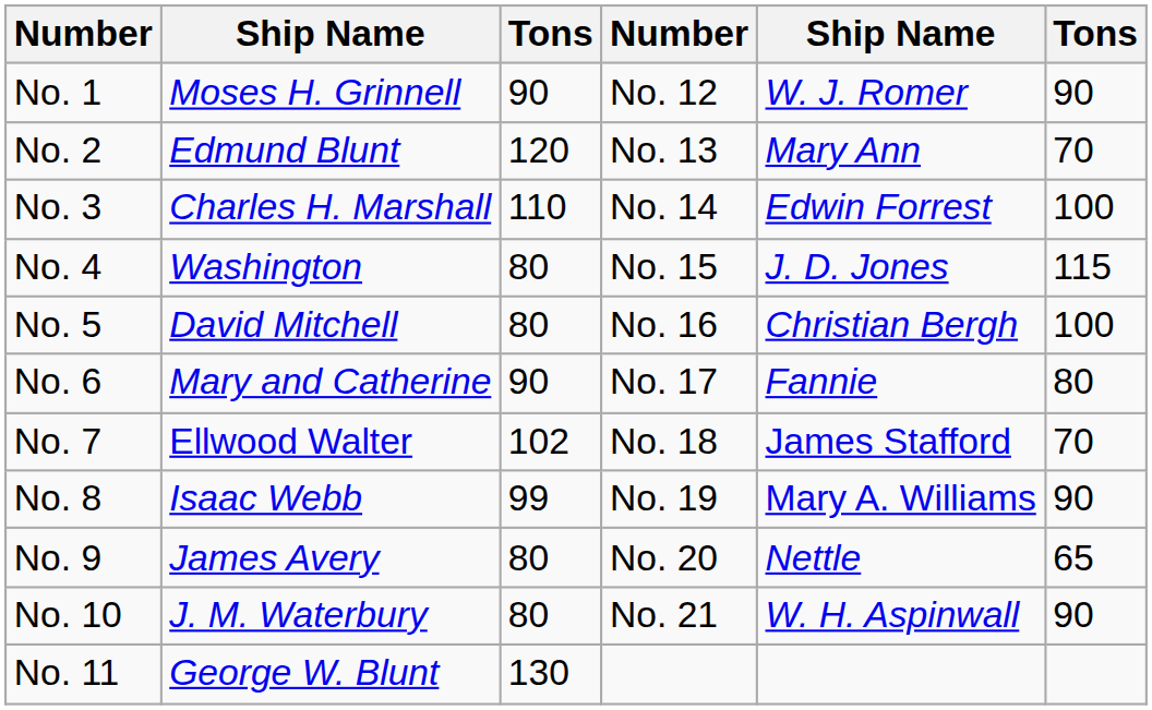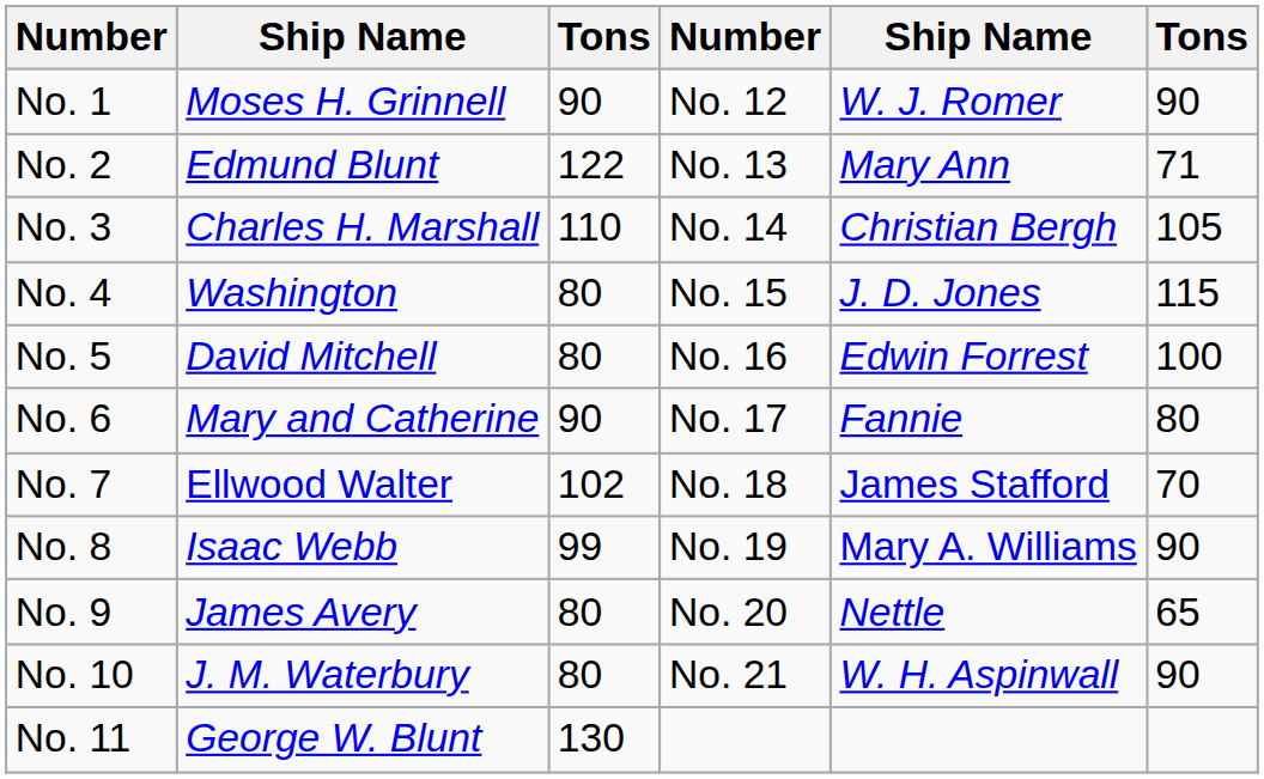No. 2 | column 3: 120 -> 122
No. 2 | column 6: 70 -> 71
No. 3 | column 5: Edwin Forrest -> Christian Bergh
No. 3 | column 6: 100 -> 105
No. 5 | column 5: Christian Bergh -> Edwin Forrest
